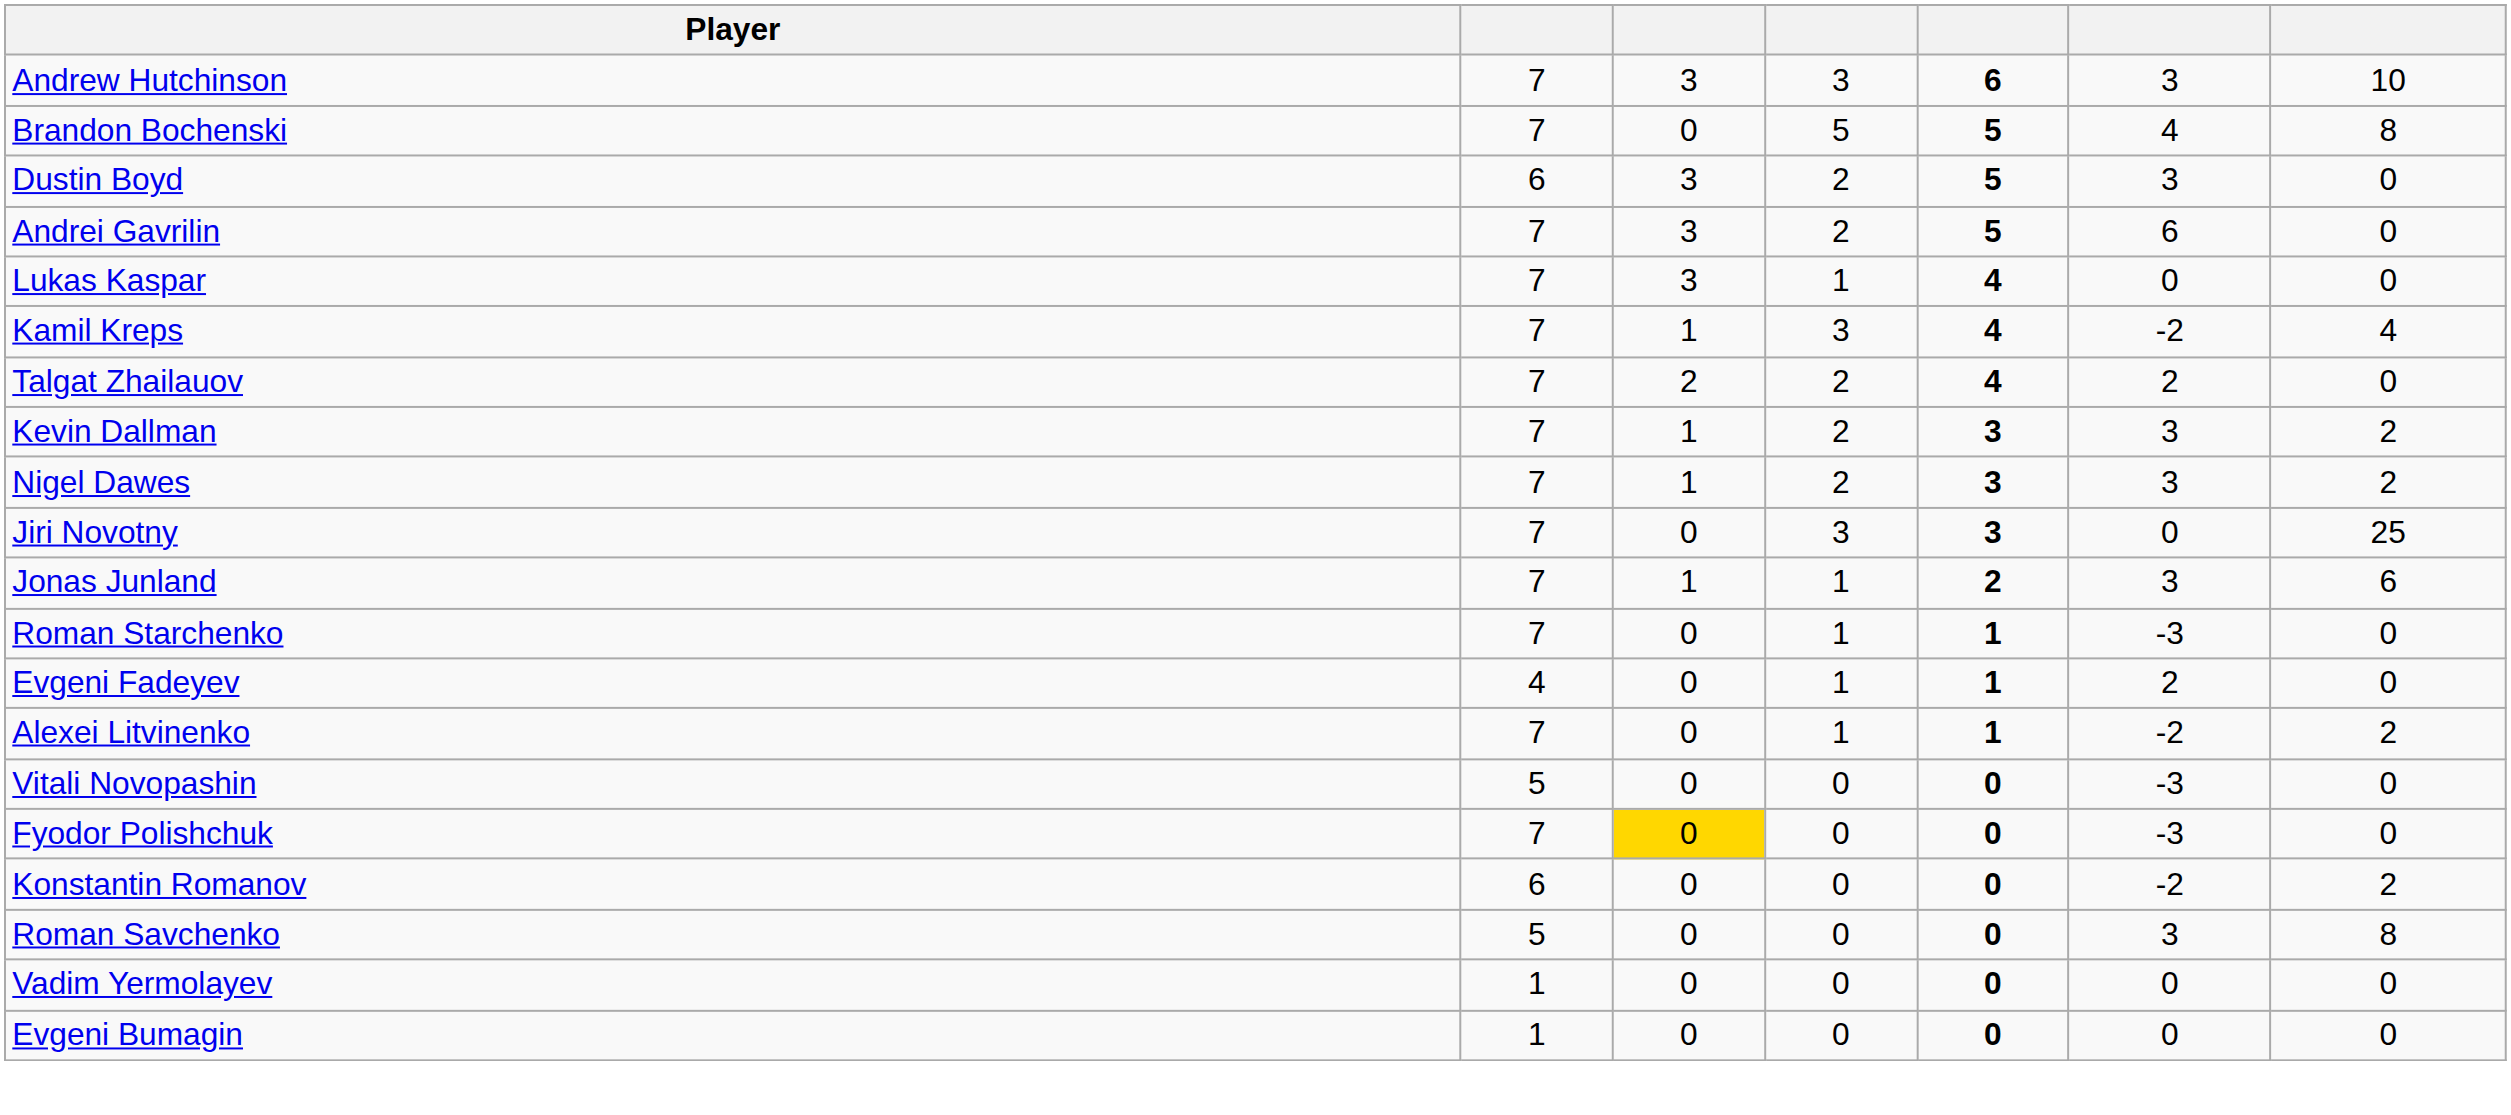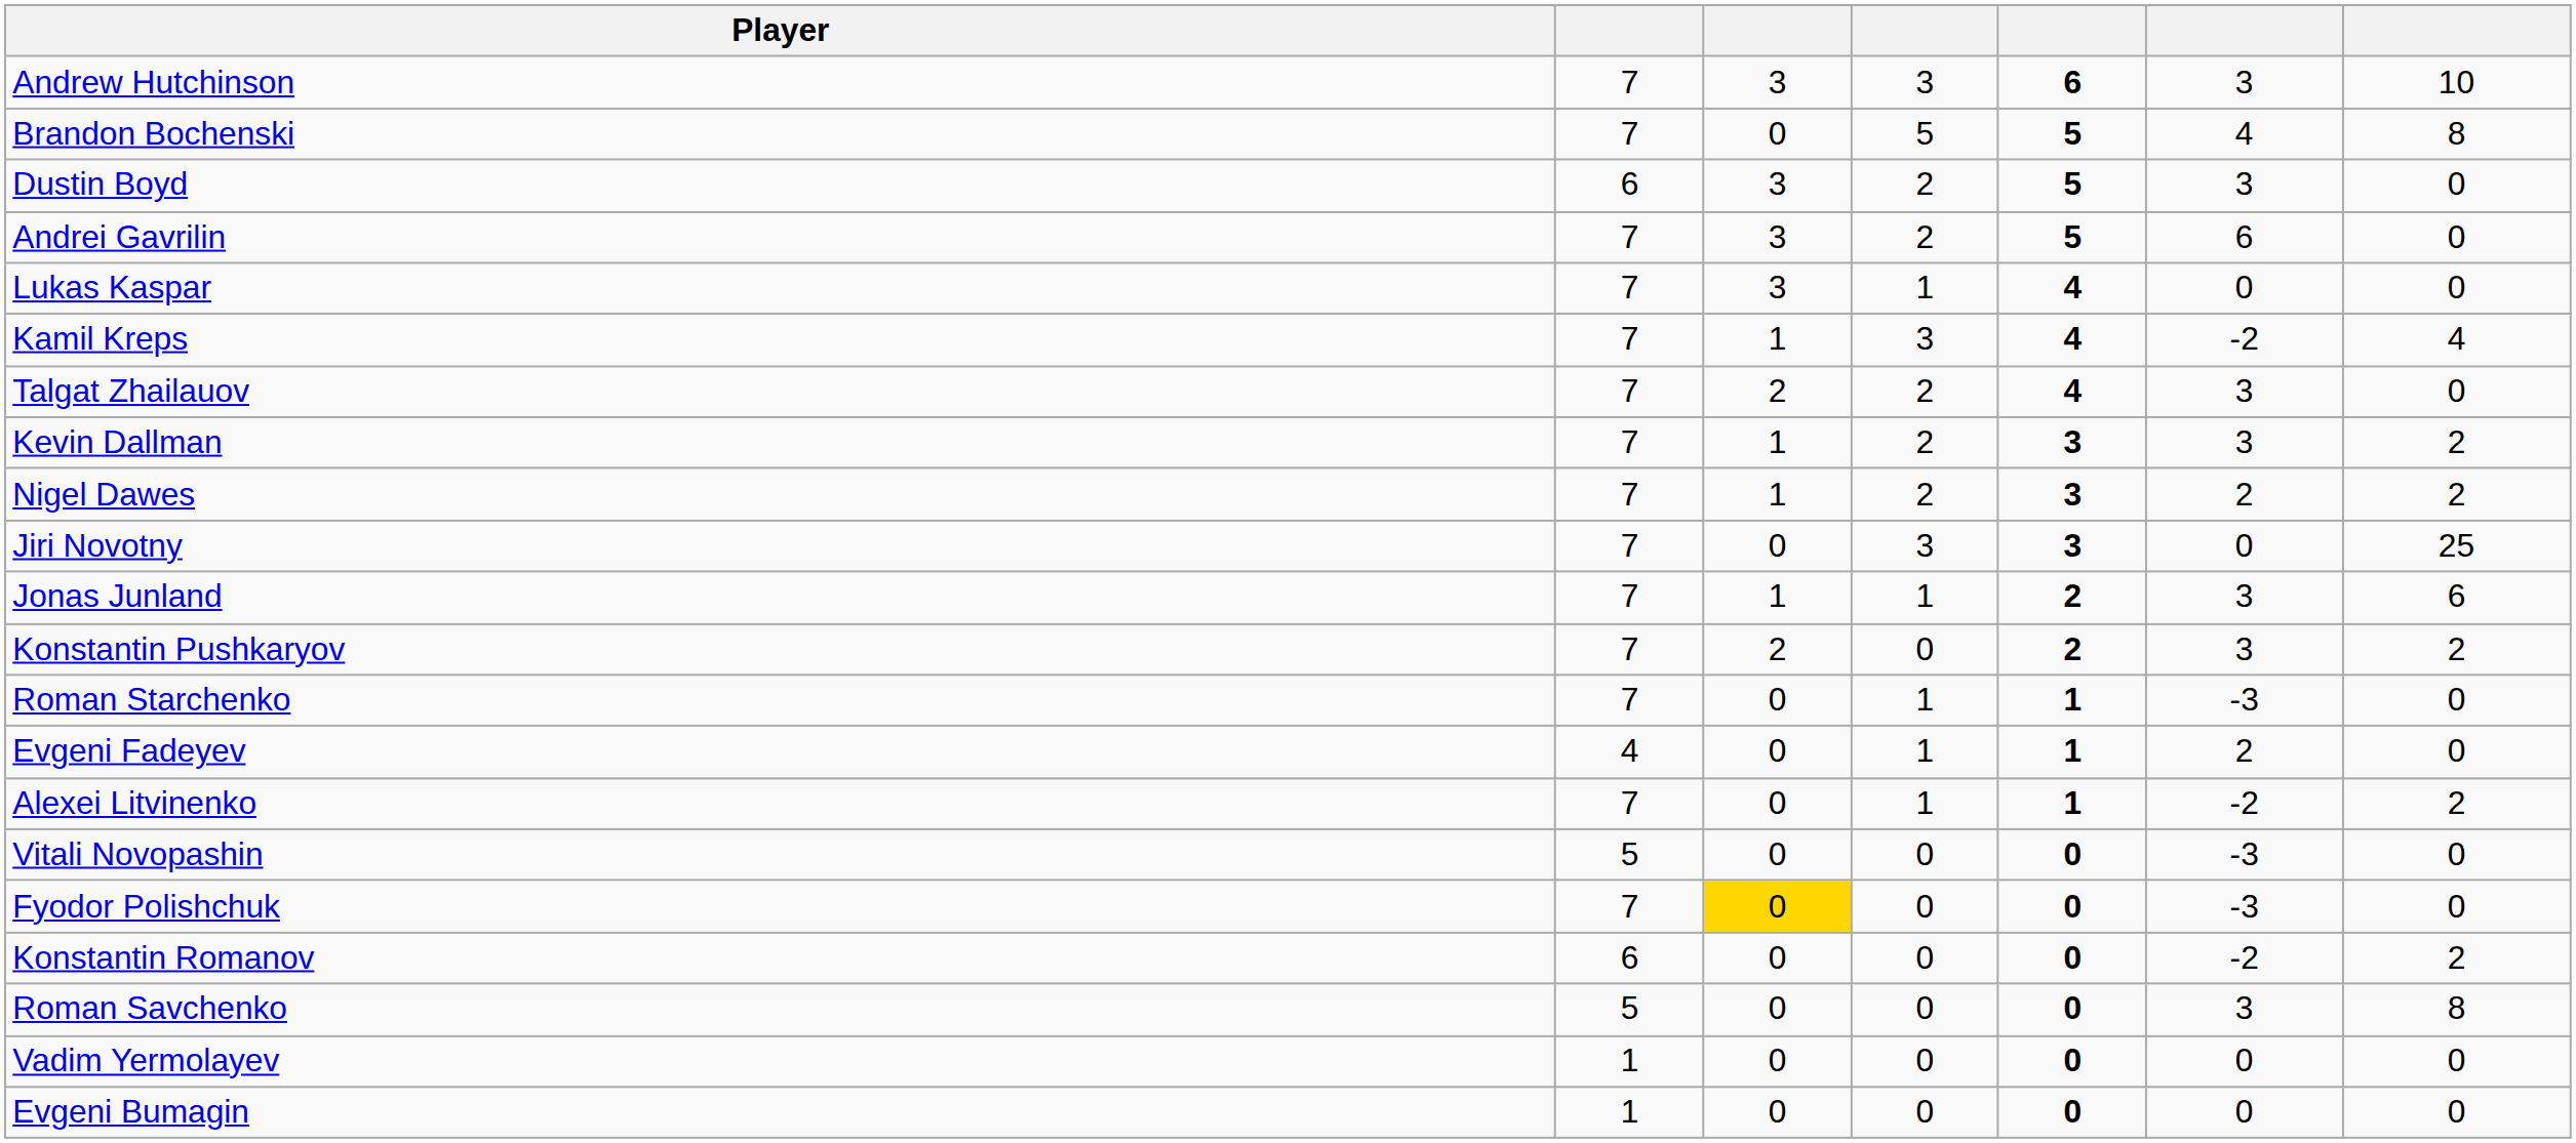Talgat Zhailauov | column 6: 2 -> 3
Nigel Dawes | column 6: 3 -> 2
+ row: Konstantin Pushkaryov | 7 | 2 | 0 | 2 | 3 | 2
